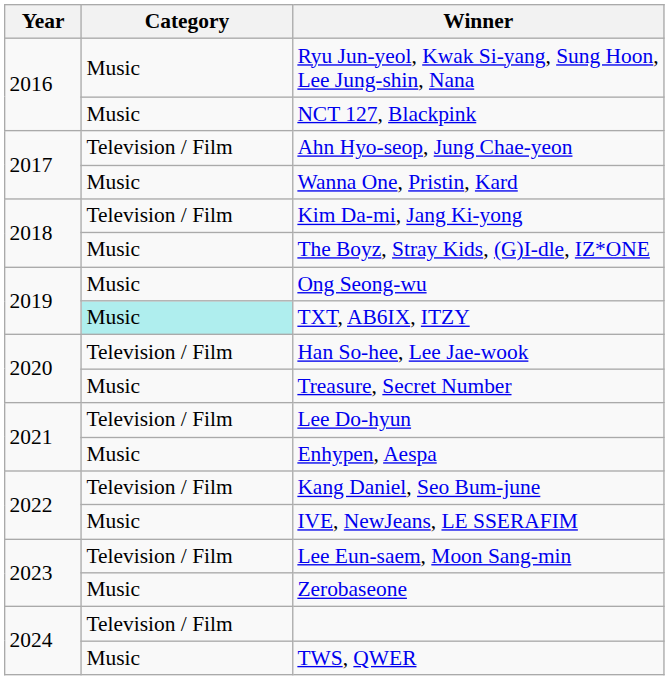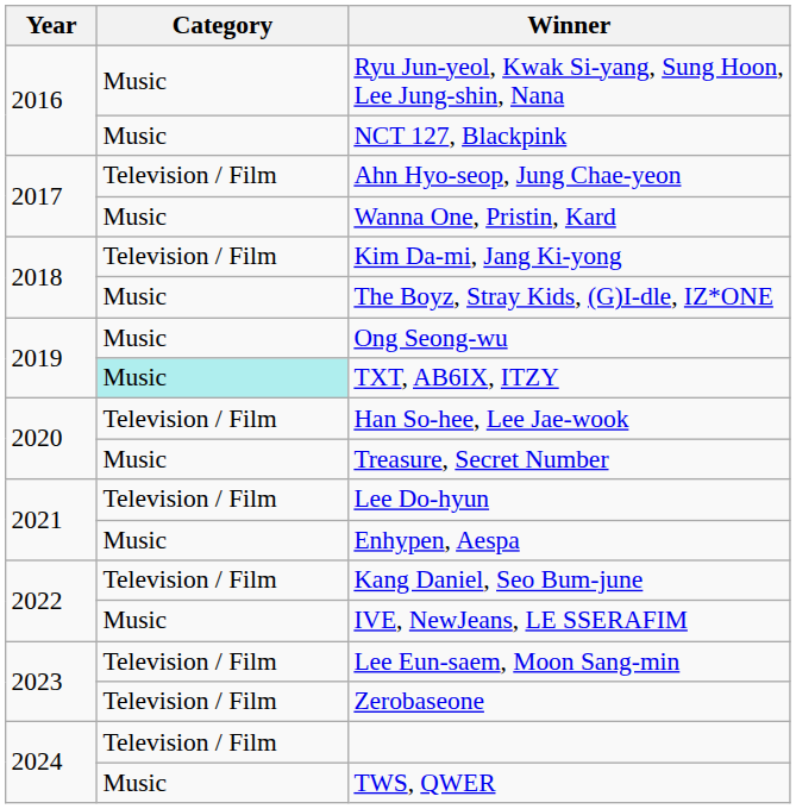Zerobaseone | Category: Music -> Television / Film
